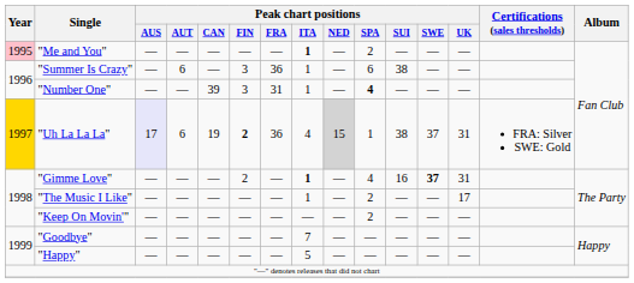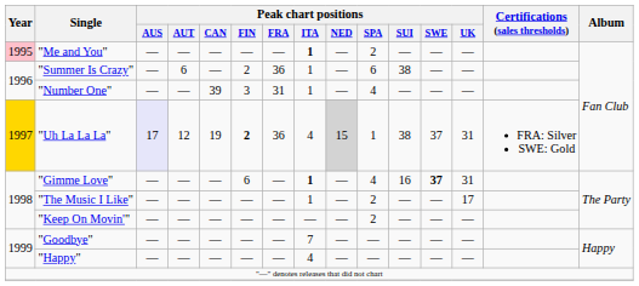"Summer Is Crazy" | Peak chart positions / FIN: 3 -> 2
"Number One" | Peak chart positions / SPA: bold -> normal
"Uh La La La" | Peak chart positions / AUT: 6 -> 12
"Gimme Love" | Peak chart positions / FIN: 2 -> 6
"Happy" | Peak chart positions / ITA: 5 -> 4
